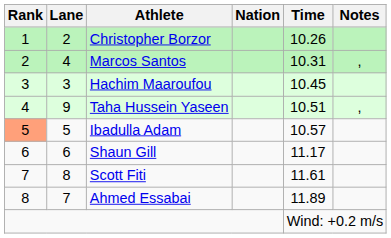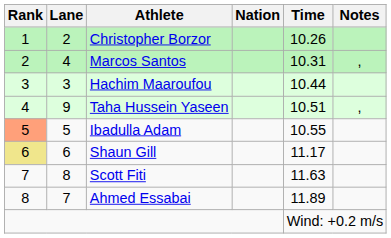Hachim Maaroufou | Time: 10.45 -> 10.44
Ibadulla Adam | Time: 10.57 -> 10.55
Shaun Gill | Rank: no background -> khaki background
Scott Fiti | Time: 11.61 -> 11.63
